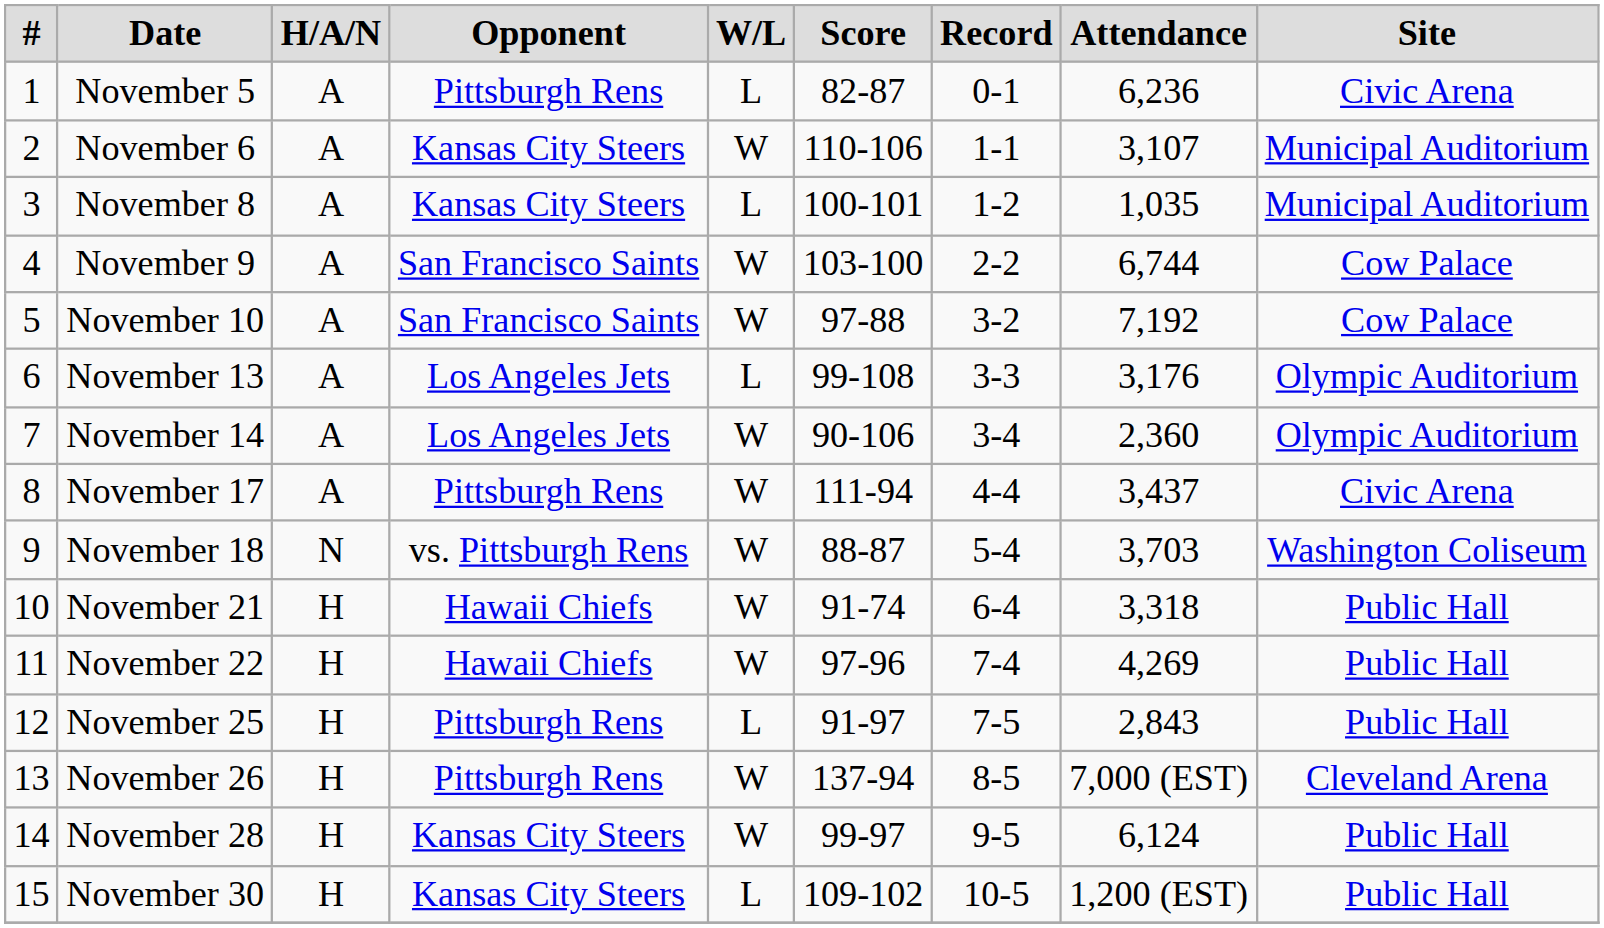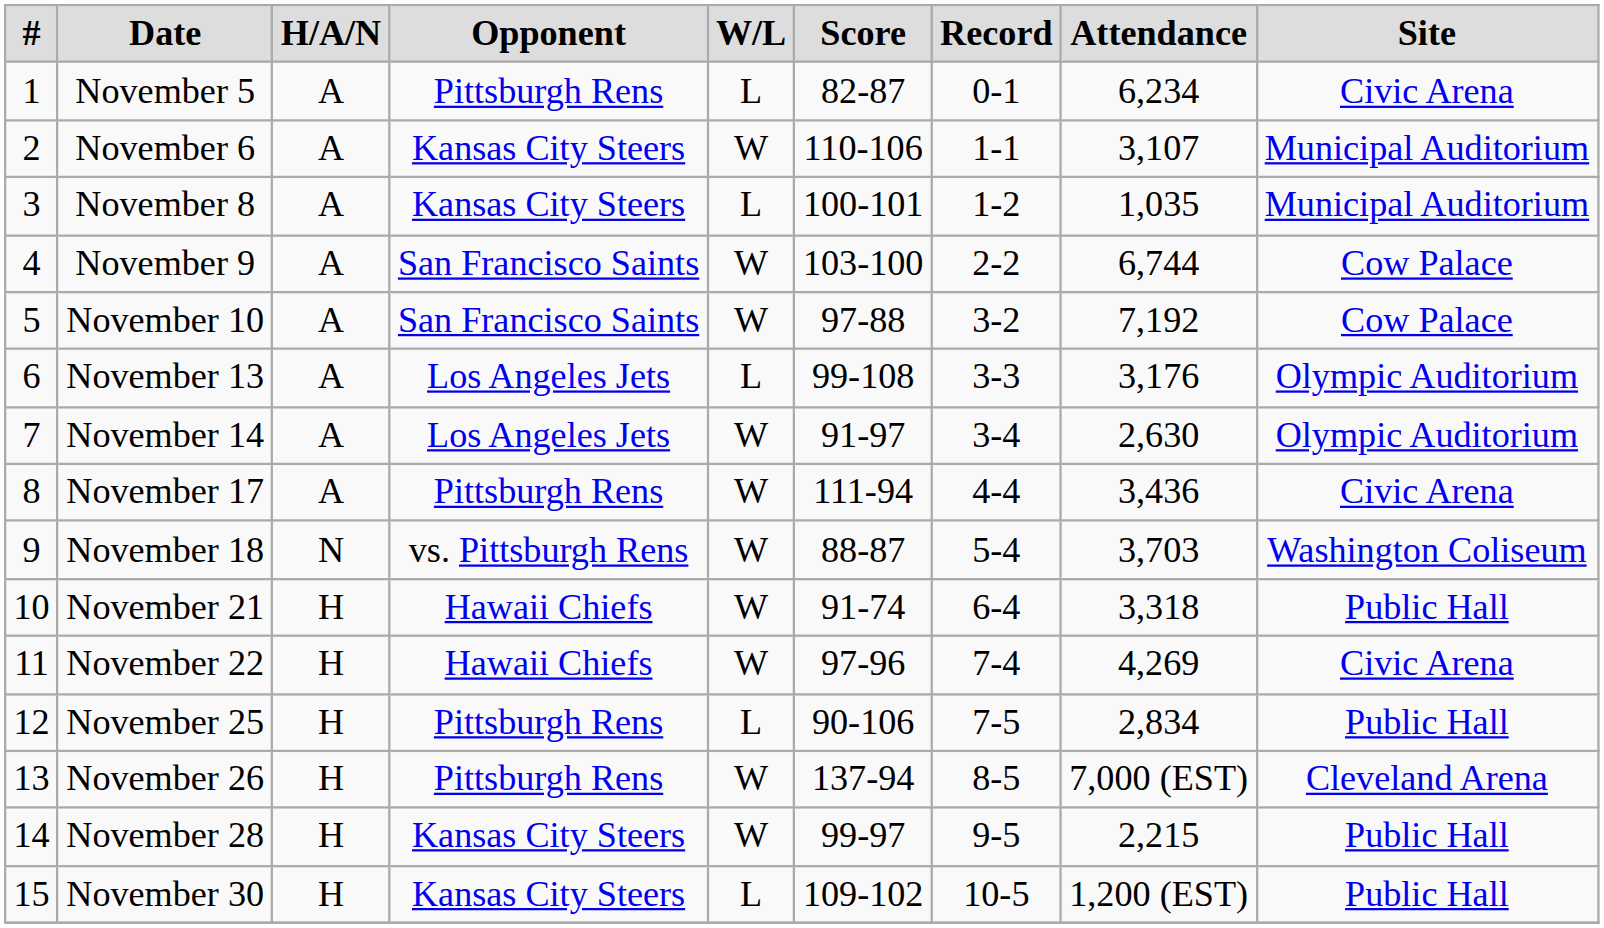November 5 | Attendance: 6,236 -> 6,234
November 14 | Score: 90-106 -> 91-97
November 14 | Attendance: 2,360 -> 2,630
November 17 | Attendance: 3,437 -> 3,436
November 22 | Site: Public Hall -> Civic Arena
November 25 | Score: 91-97 -> 90-106
November 25 | Attendance: 2,843 -> 2,834
November 28 | Attendance: 6,124 -> 2,215
